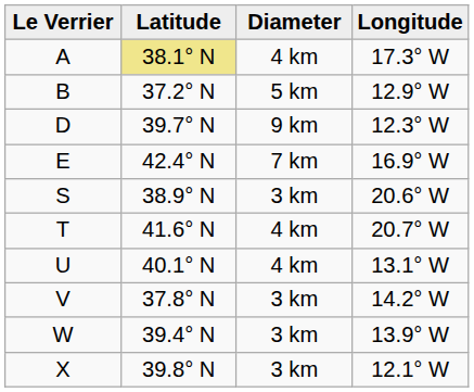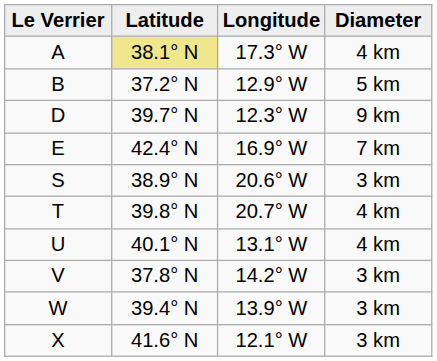columns swapped: Longitude <-> Diameter
T | Latitude: 41.6° N -> 39.8° N
X | Latitude: 39.8° N -> 41.6° N
